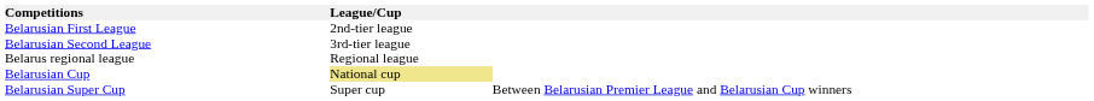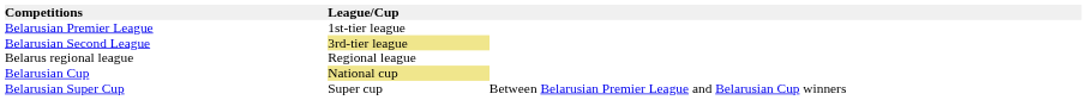+ row: Belarusian Premier League | 1st-tier league
- row: Belarusian First League | 2nd-tier league
Belarusian Second League | League/Cup: no background -> khaki background
